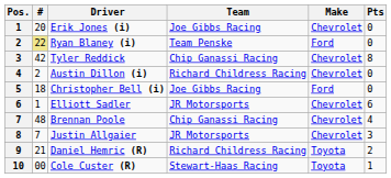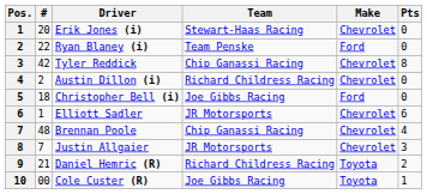Erik Jones (i) | Team: Joe Gibbs Racing -> Stewart-Haas Racing
Ryan Blaney (i) | #: khaki background -> no background
Cole Custer (R) | Team: Stewart-Haas Racing -> Joe Gibbs Racing
